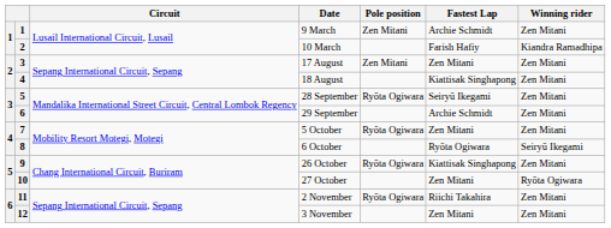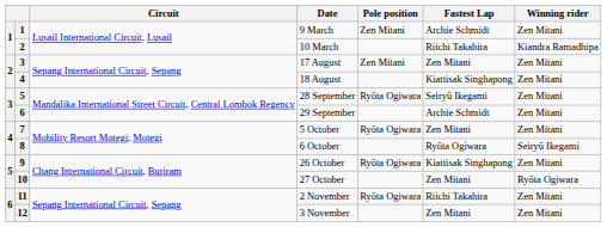10 March | Fastest Lap: Farish Hafiy -> Riichi Takahira
